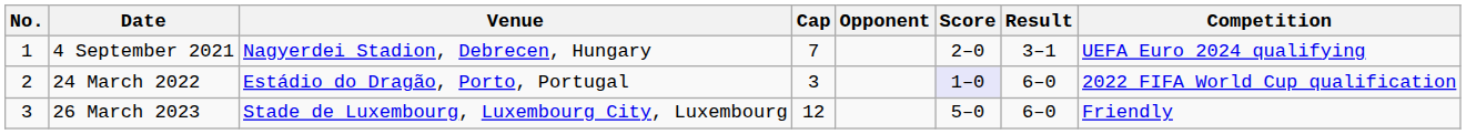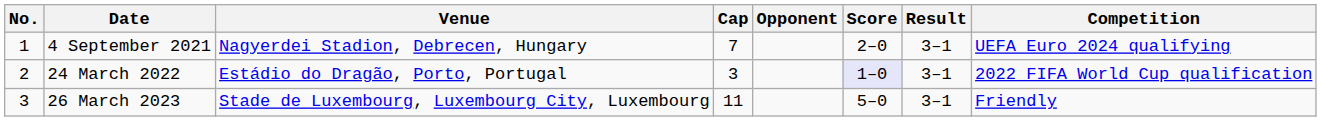24 March 2022 | Result: 6–0 -> 3–1
26 March 2023 | Cap: 12 -> 11
26 March 2023 | Result: 6–0 -> 3–1
